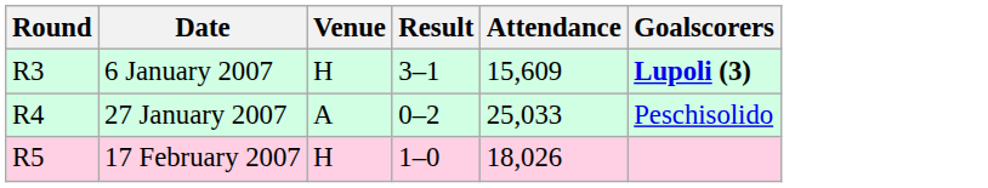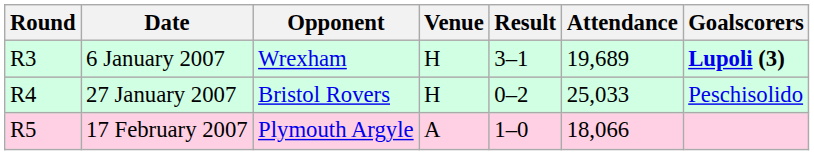+ column: Opponent | Wrexham | Bristol Rovers | Plymouth Argyle
6 January 2007 | Attendance: 15,609 -> 19,689
27 January 2007 | Venue: A -> H
17 February 2007 | Venue: H -> A
17 February 2007 | Attendance: 18,026 -> 18,066
